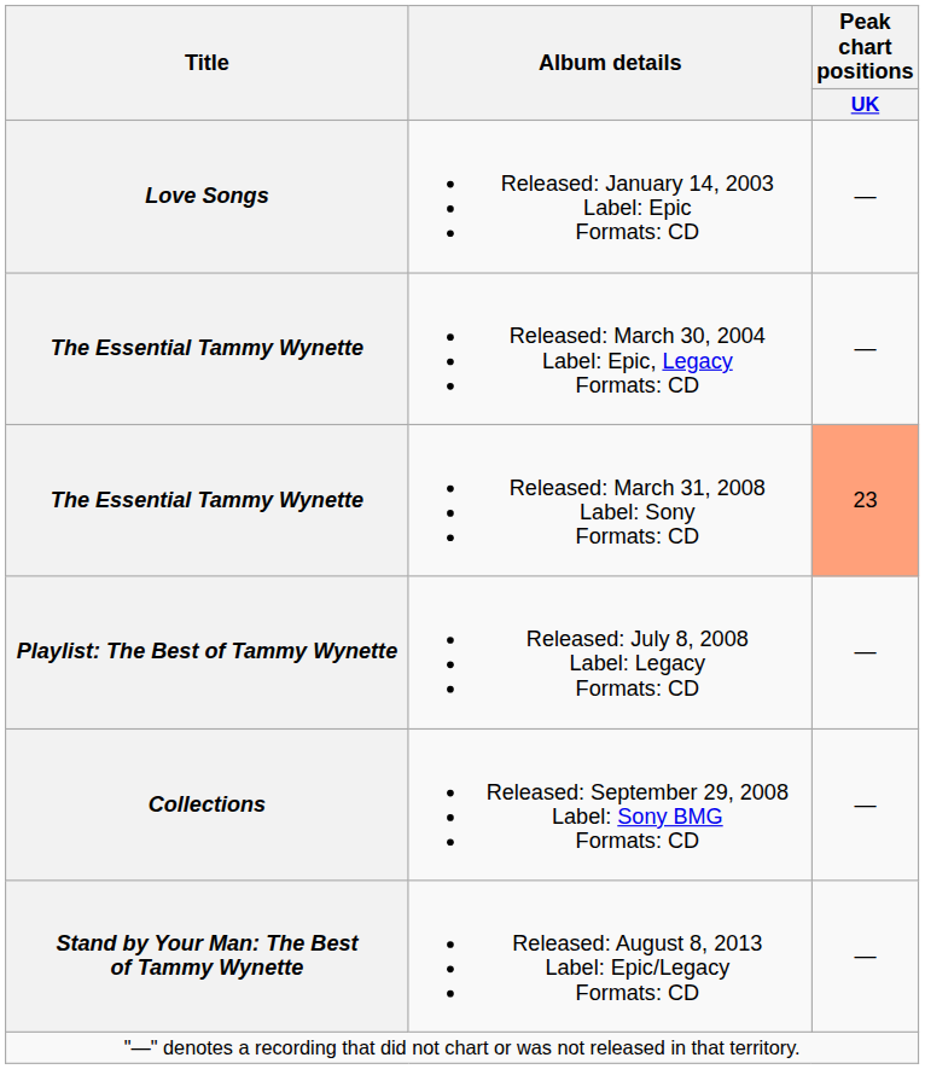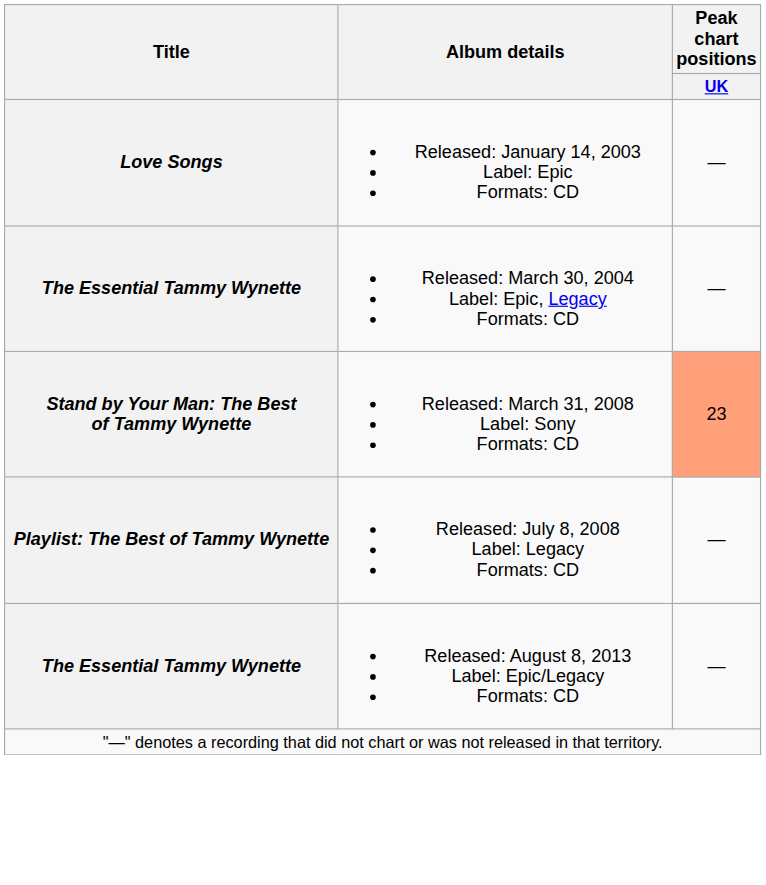Released: March 31, 2008 Label: Sony Formats: CD | Title: The Essential Tammy Wynette -> Stand by Your Man: The Best of Tammy Wynette
- row: Collections | Released: September 29, 2008 Label: Sony BMG Formats: CD | —
Released: August 8, 2013 Label: Epic/Legacy Formats: CD | Title: Stand by Your Man: The Best of Tammy Wynette -> The Essential Tammy Wynette
